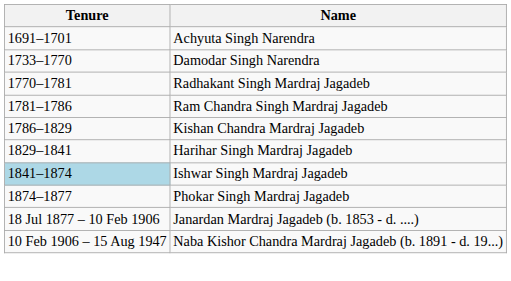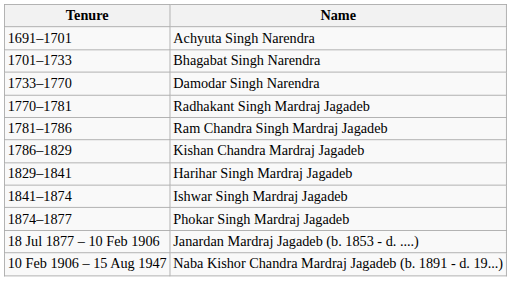+ row: 1701–1733 | Bhagabat Singh Narendra
Ishwar Singh Mardraj Jagadeb | Tenure: lightblue background -> no background
